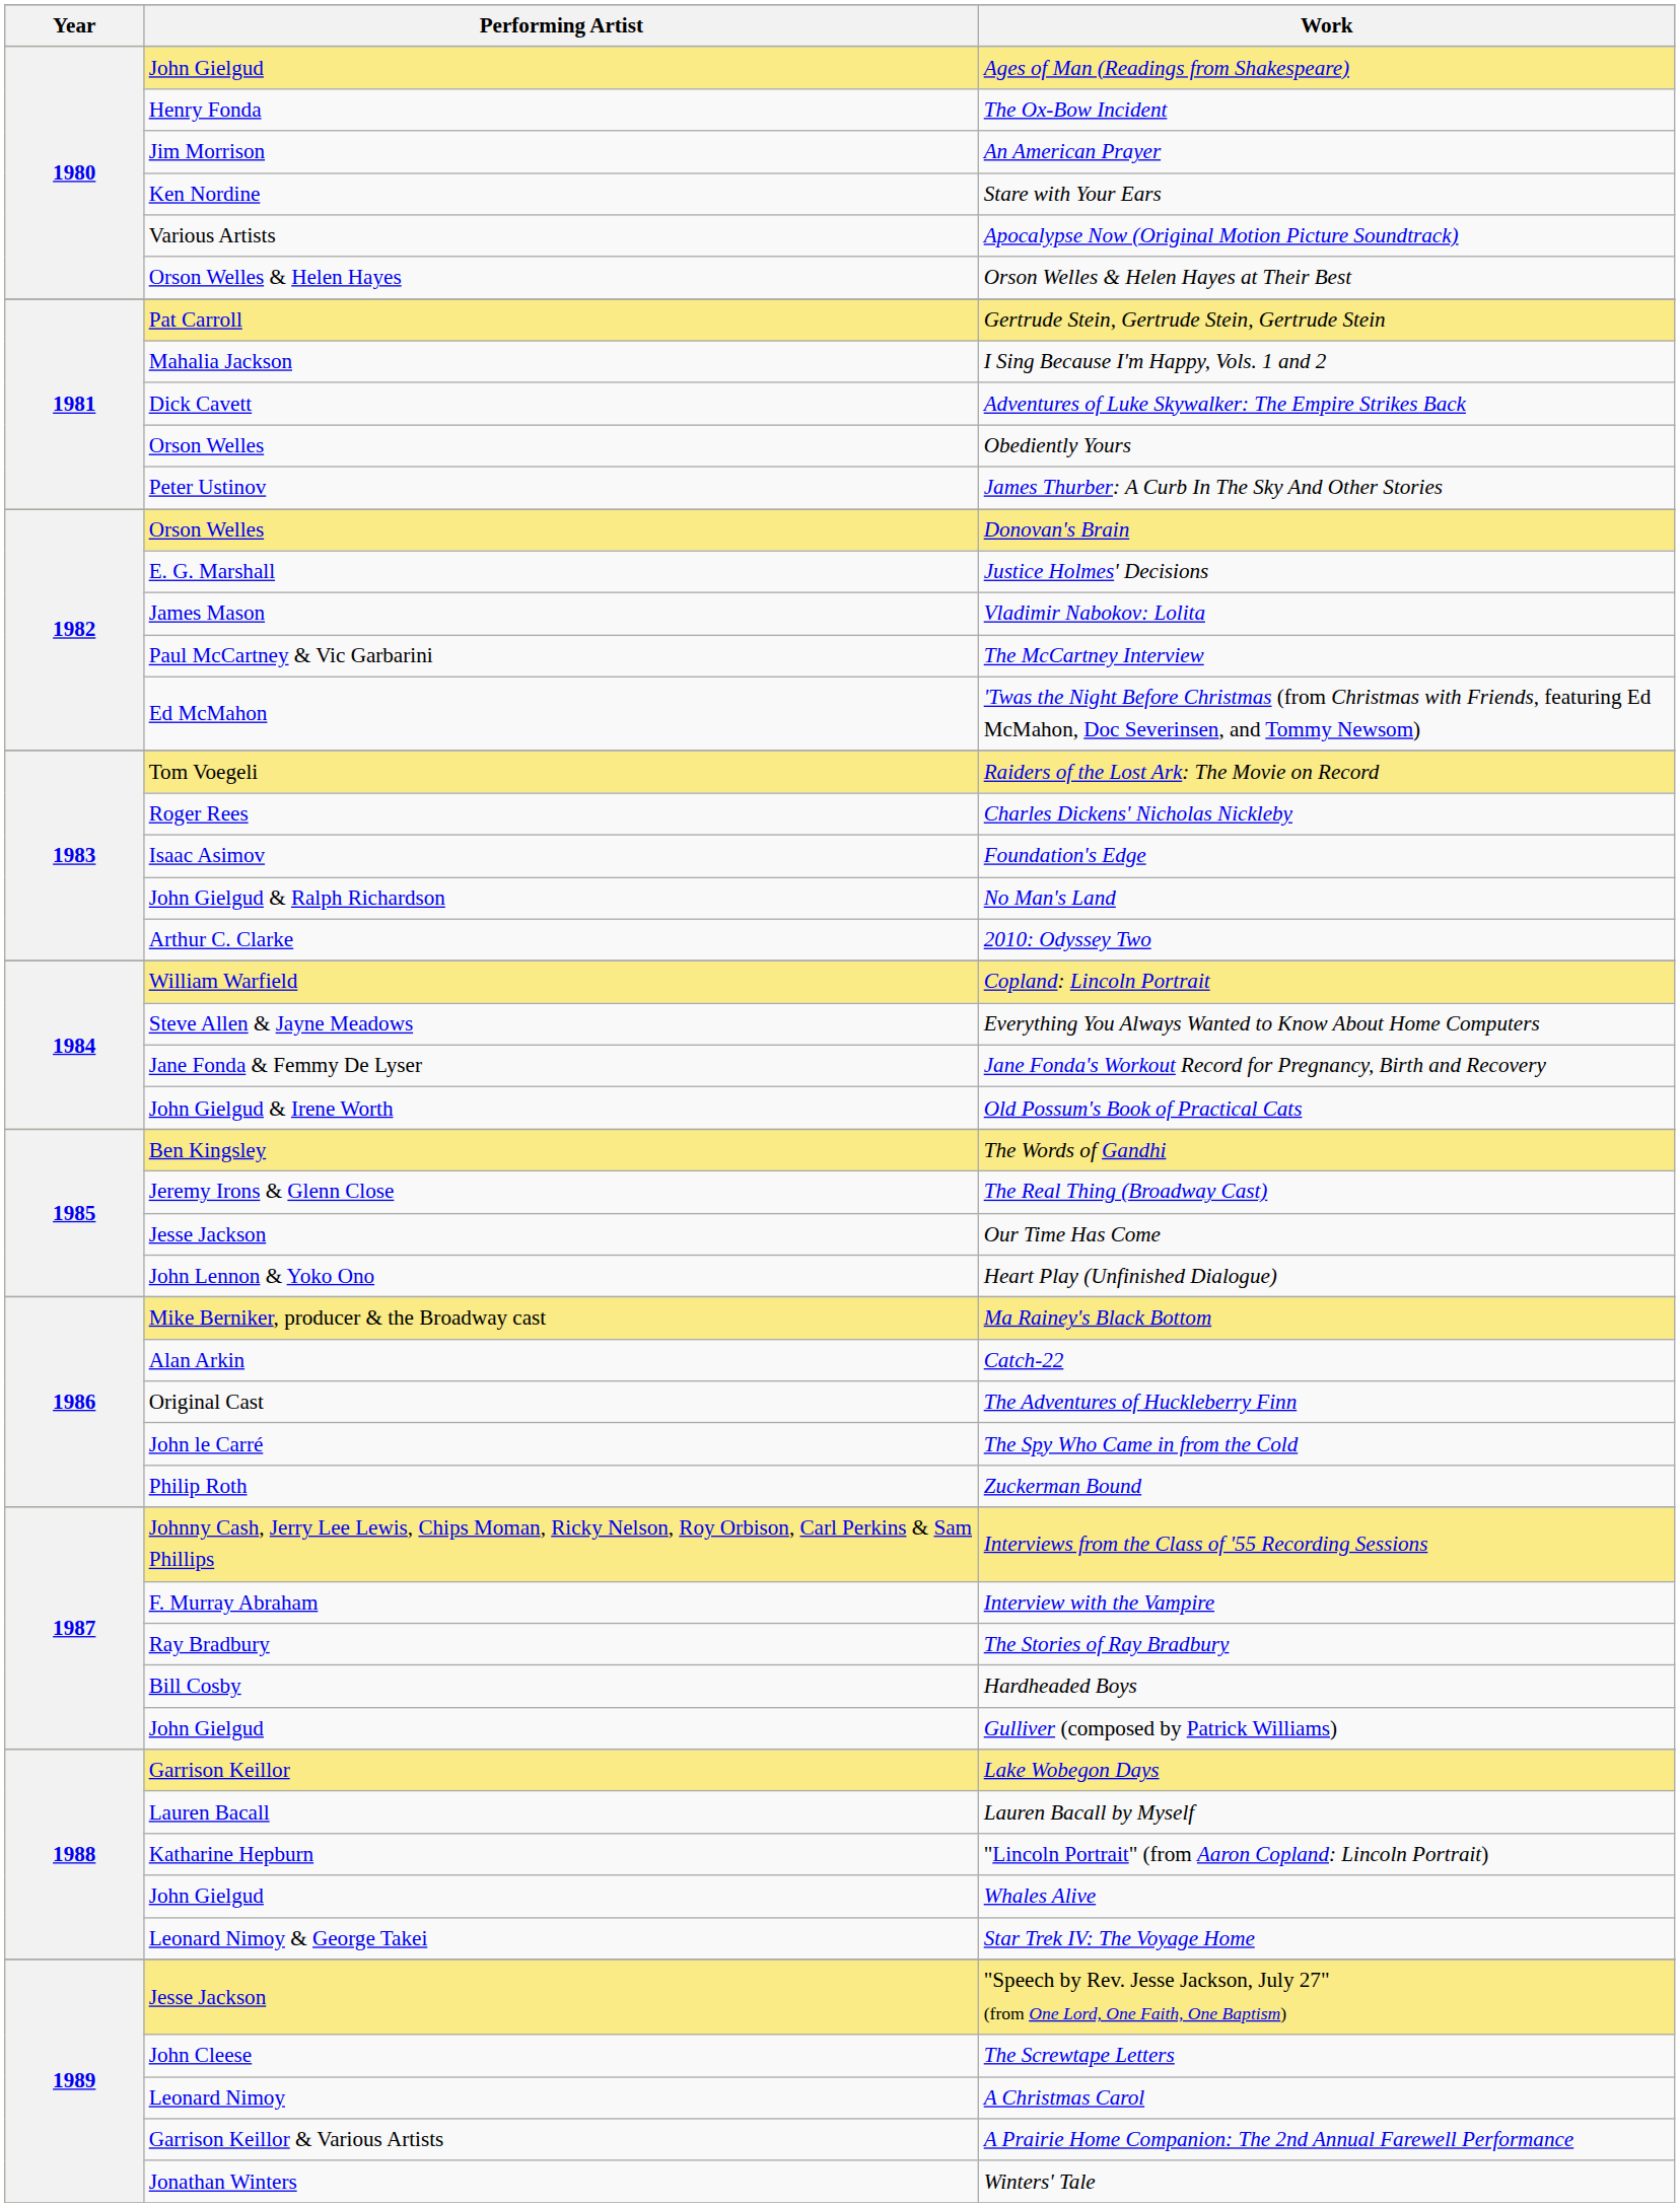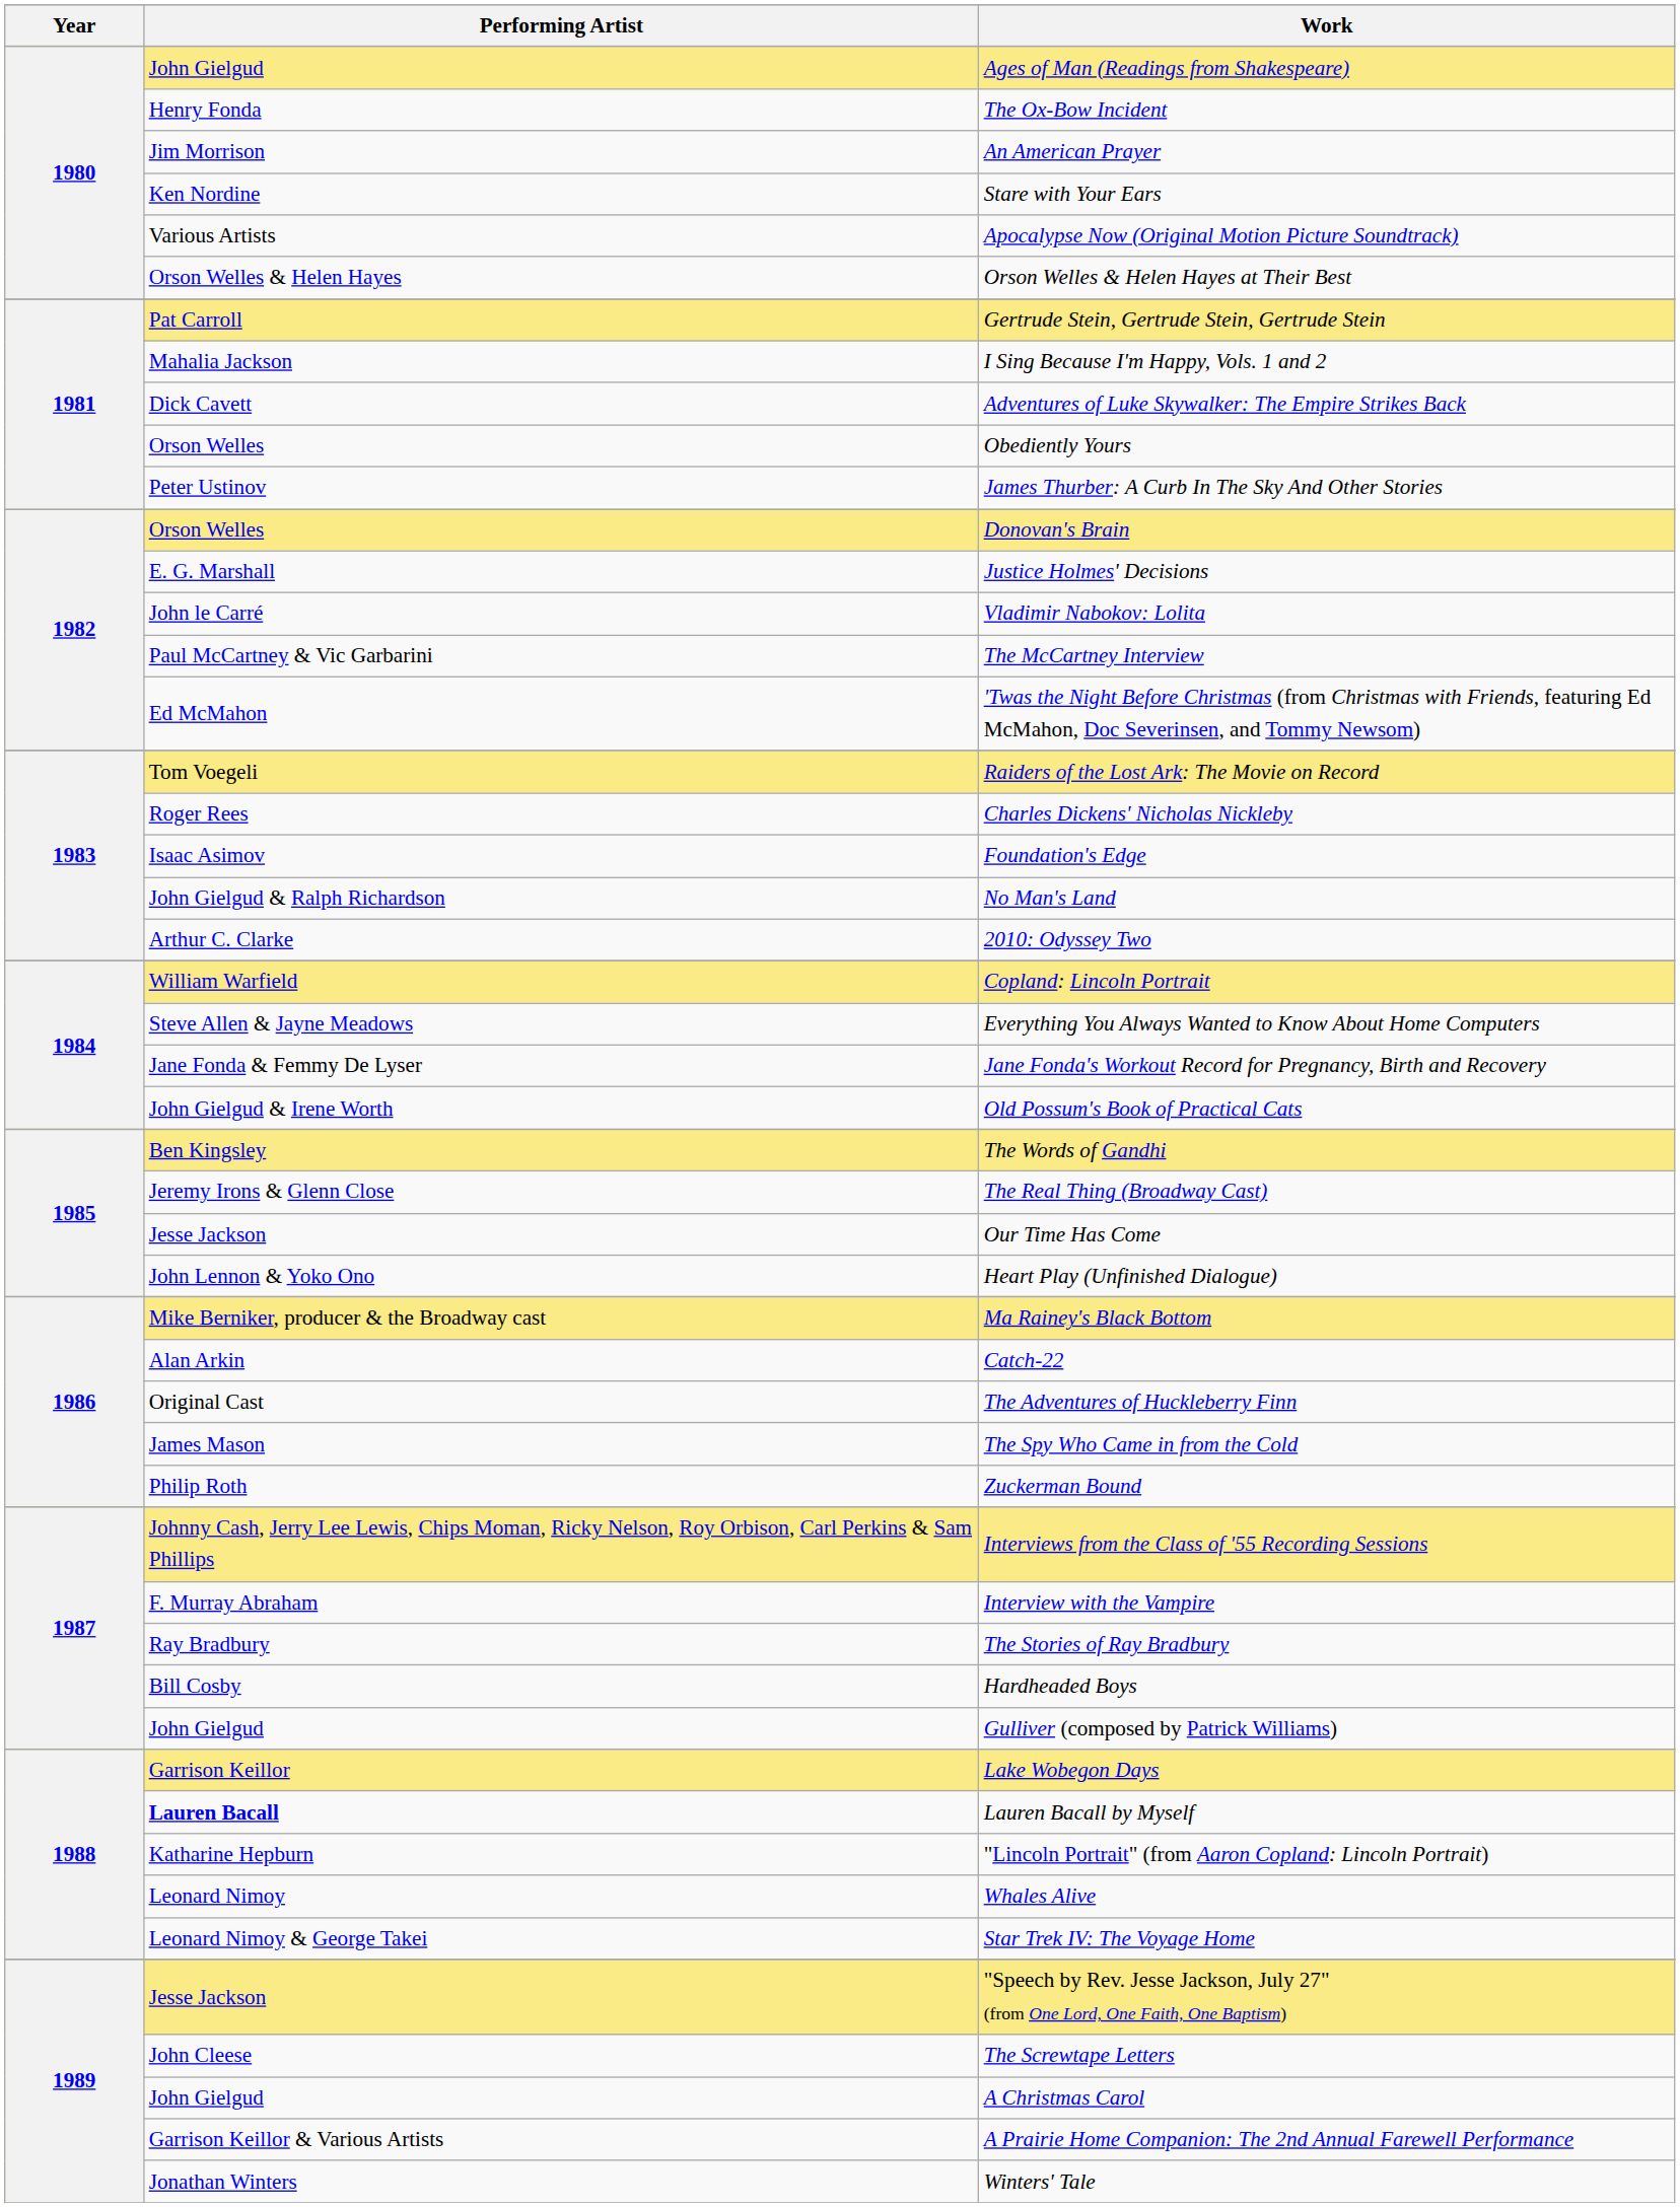Vladimir Nabokov: Lolita | Performing Artist: James Mason -> John le Carré
The Spy Who Came in from the Cold | Performing Artist: John le Carré -> James Mason
Lauren Bacall by Myself | Performing Artist: normal -> bold
Whales Alive | Performing Artist: John Gielgud -> Leonard Nimoy
A Christmas Carol | Performing Artist: Leonard Nimoy -> John Gielgud
